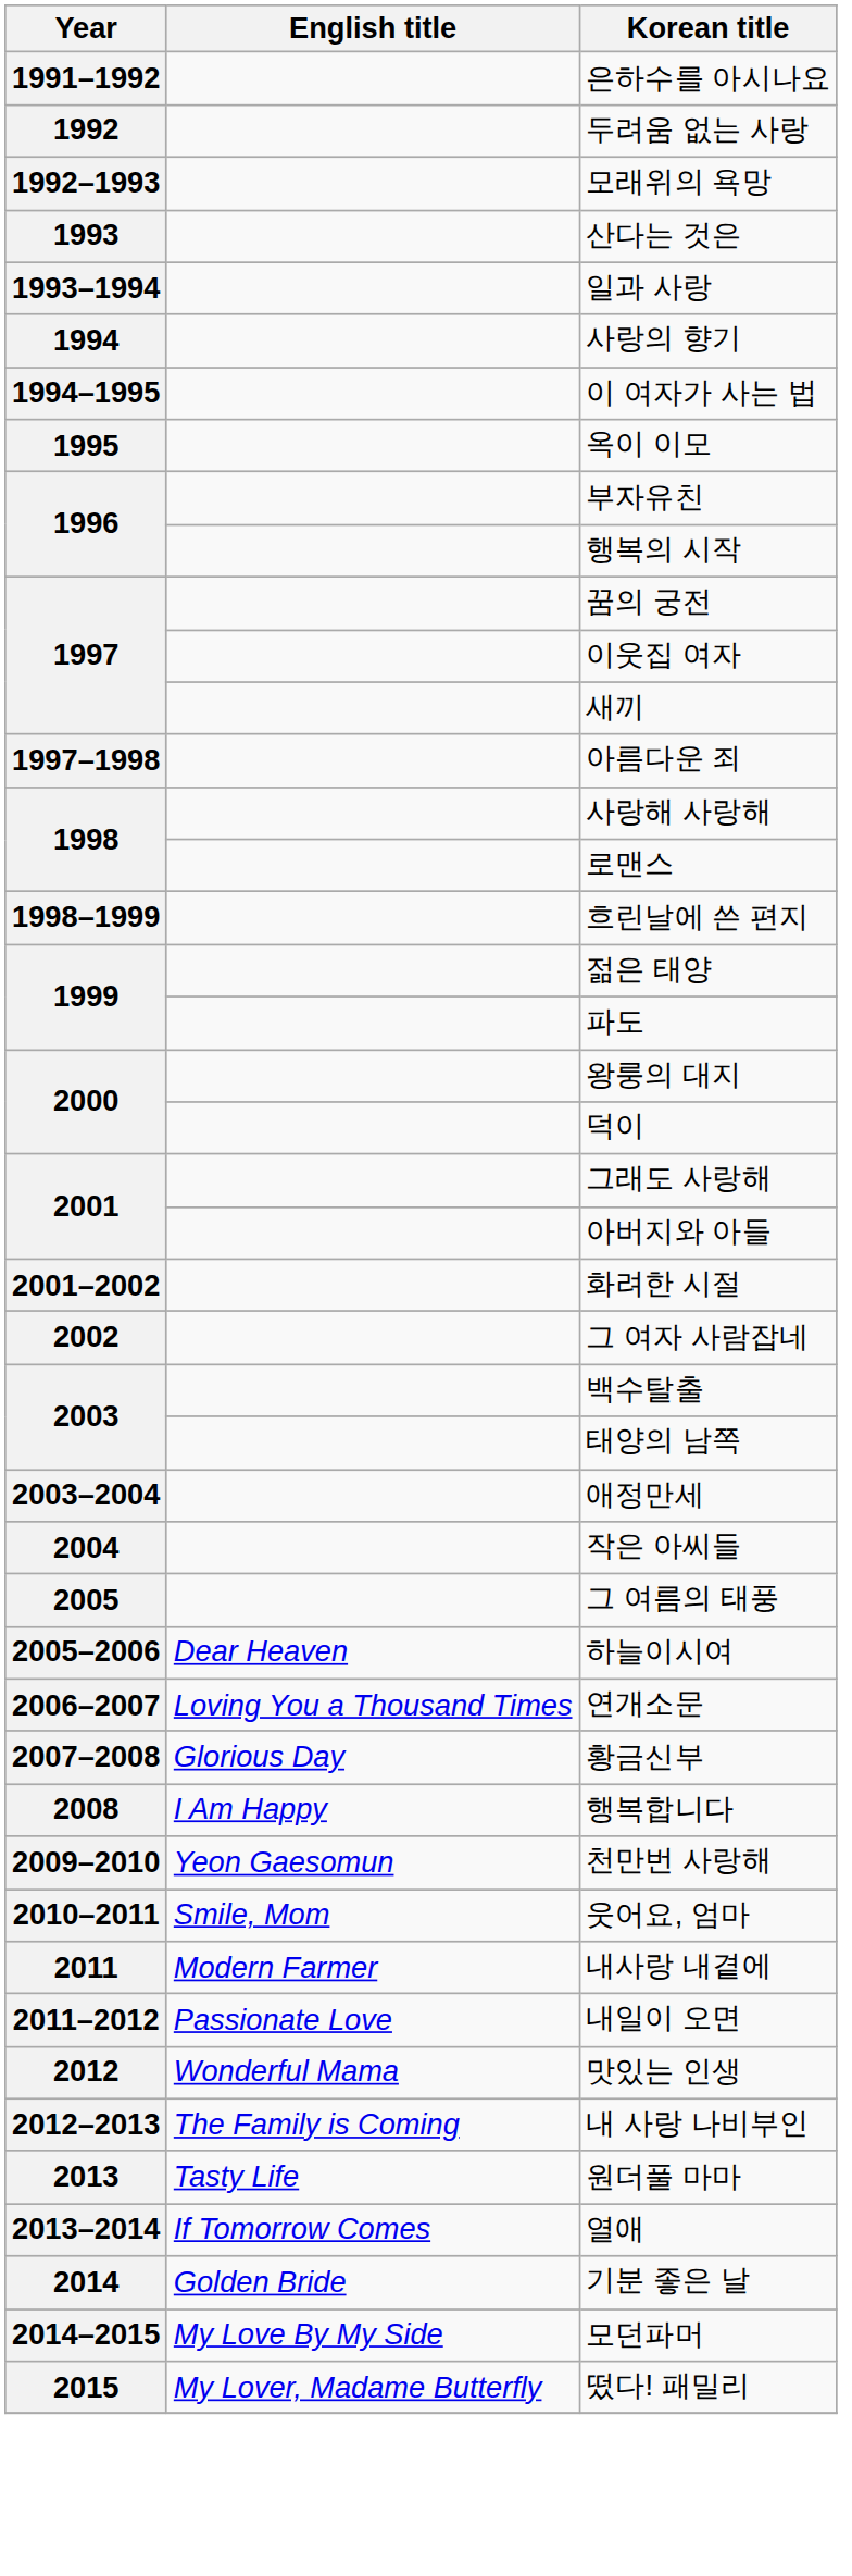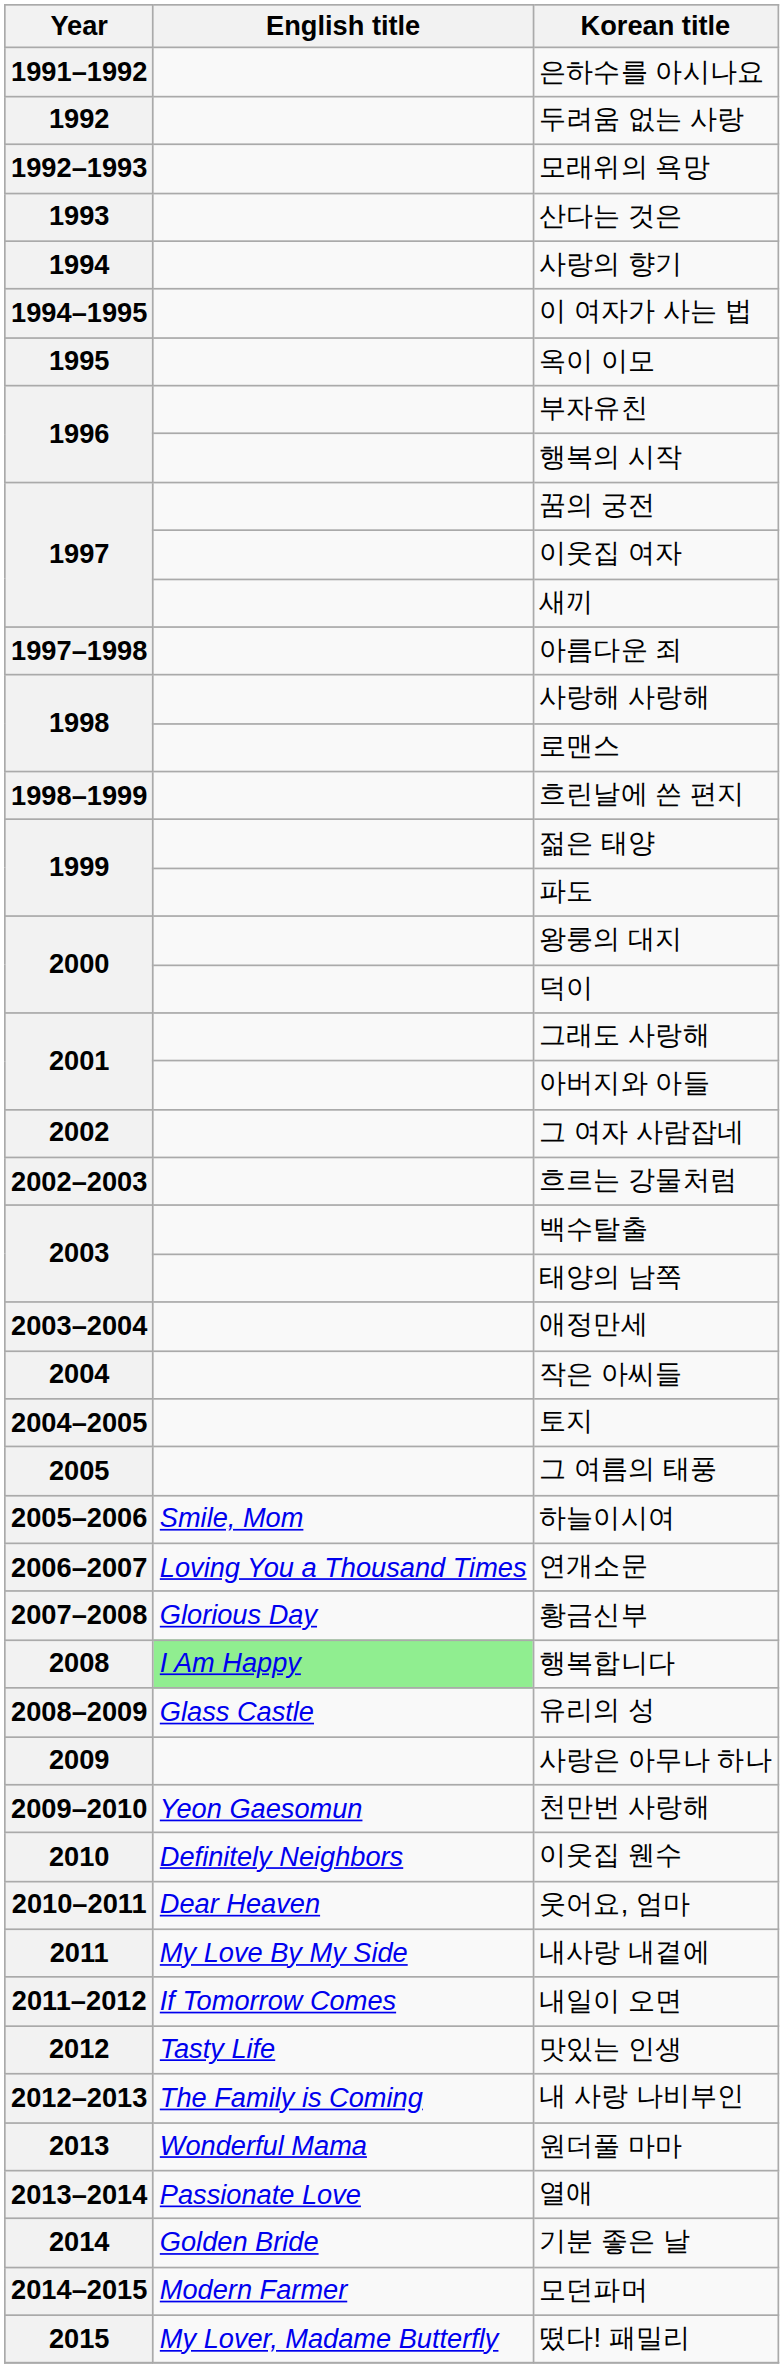- row: 1993–1994 | 일과 사랑
- row: 2001–2002 | 화려한 시절
+ row: 2002–2003 | 흐르는 강물처럼
+ row: 2004–2005 | 토지
하늘이시여 | English title: Dear Heaven -> Smile, Mom
행복합니다 | English title: no background -> lightgreen background
+ row: 2008–2009 | Glass Castle | 유리의 성
+ row: 2009 | 사랑은 아무나 하나
+ row: 2010 | Definitely Neighbors | 이웃집 웬수
웃어요, 엄마 | English title: Smile, Mom -> Dear Heaven
내사랑 내곁에 | English title: Modern Farmer -> My Love By My Side
내일이 오면 | English title: Passionate Love -> If Tomorrow Comes
맛있는 인생 | English title: Wonderful Mama -> Tasty Life
원더풀 마마 | English title: Tasty Life -> Wonderful Mama
열애 | English title: If Tomorrow Comes -> Passionate Love
모던파머 | English title: My Love By My Side -> Modern Farmer
